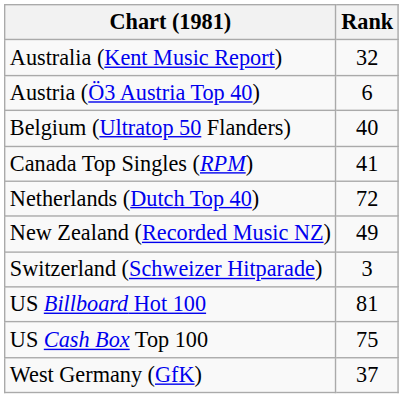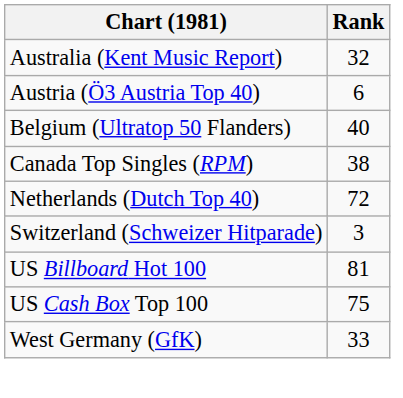Canada Top Singles (RPM) | Rank: 41 -> 38
- row: New Zealand (Recorded Music NZ) | 49
West Germany (GfK) | Rank: 37 -> 33
